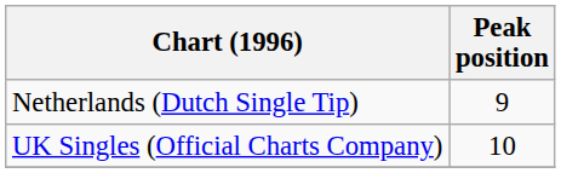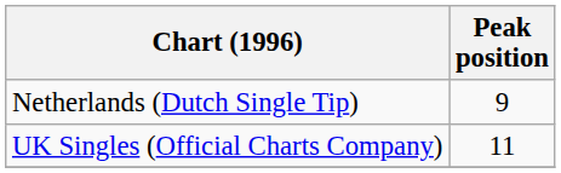UK Singles (Official Charts Company) | Peak position: 10 -> 11
